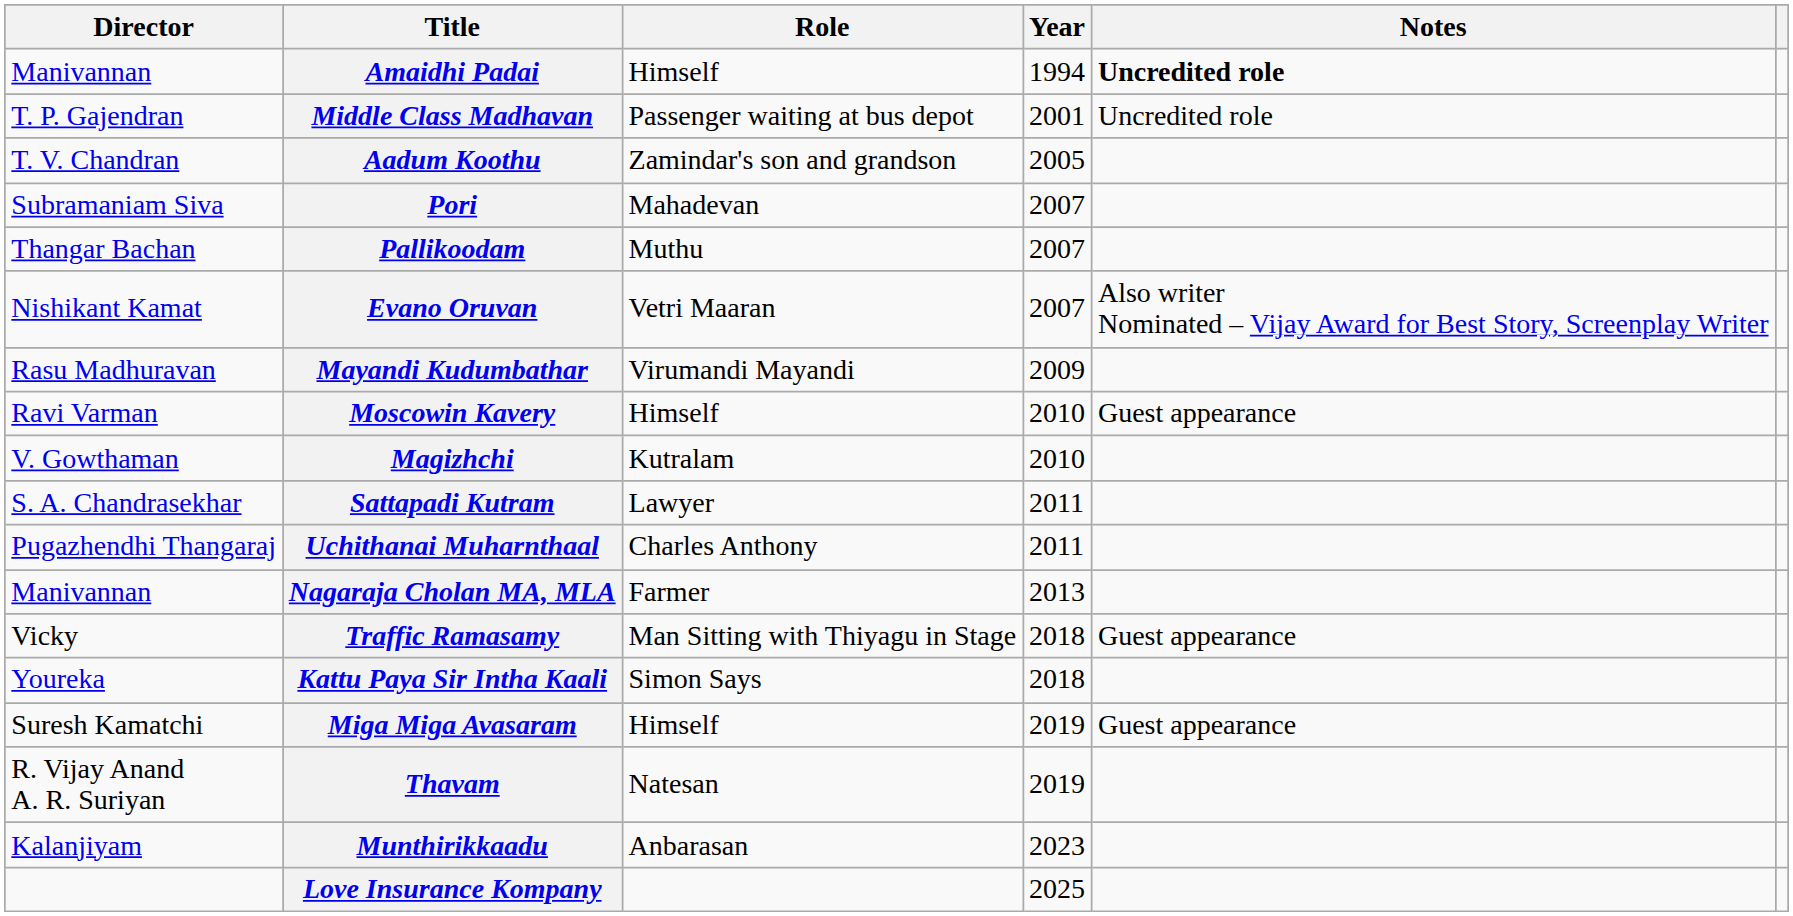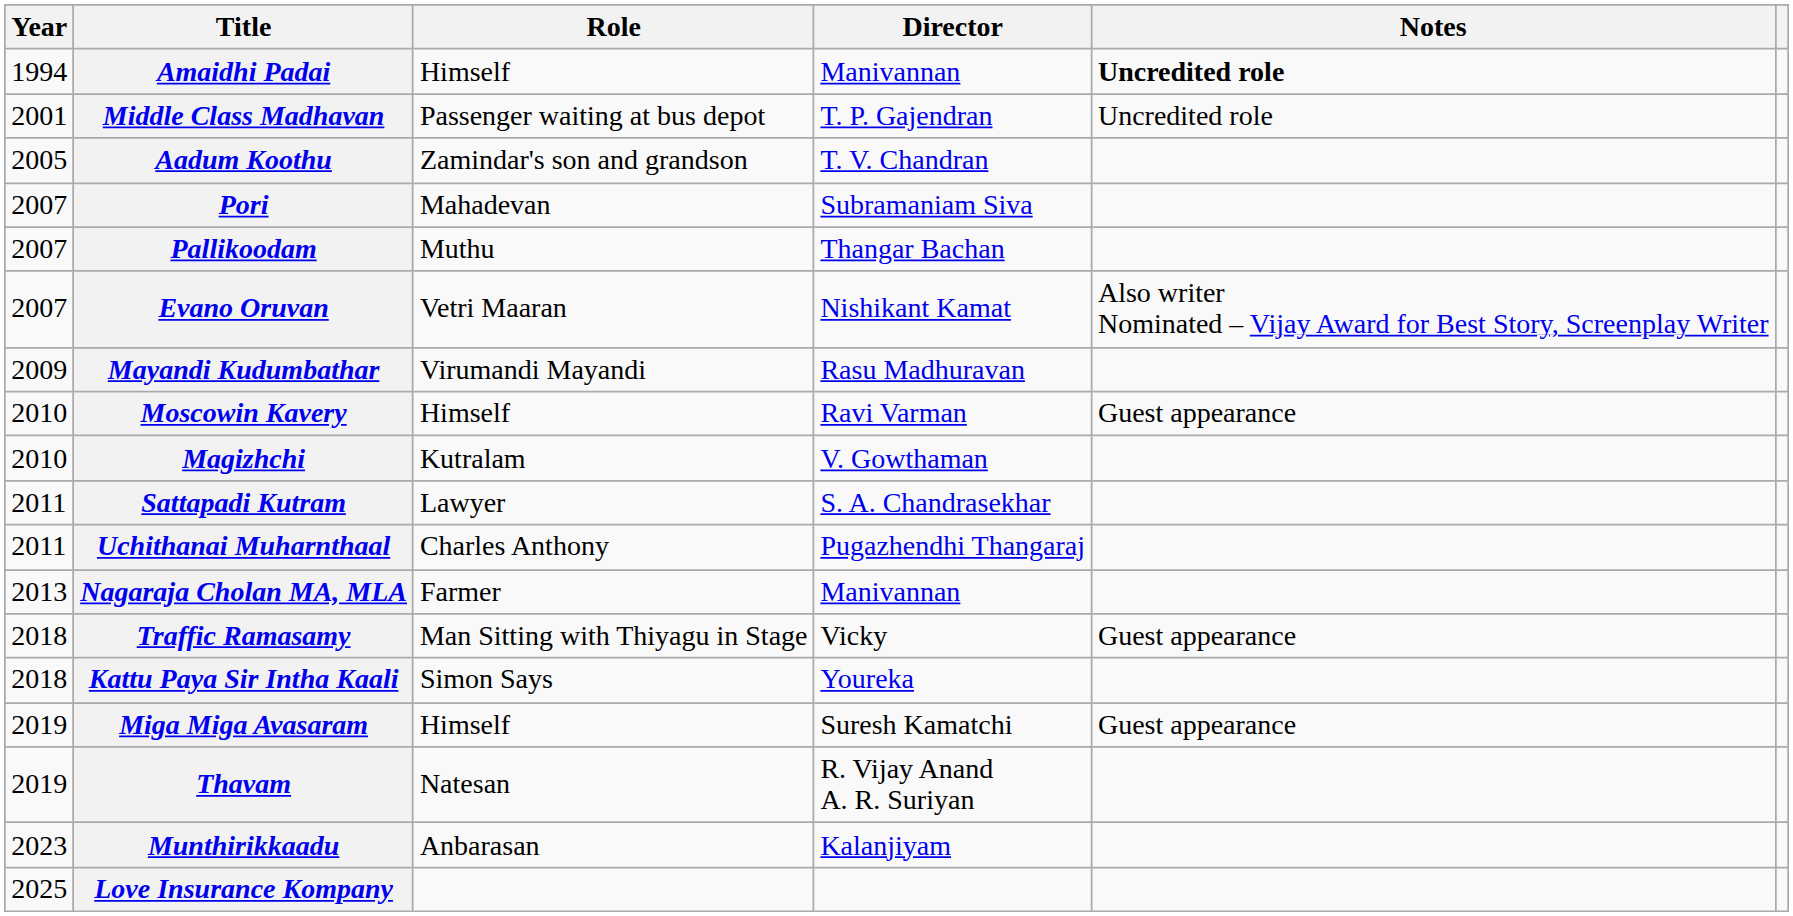columns swapped: Year <-> Director
